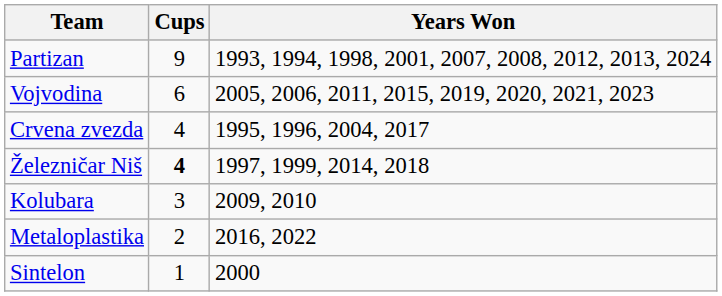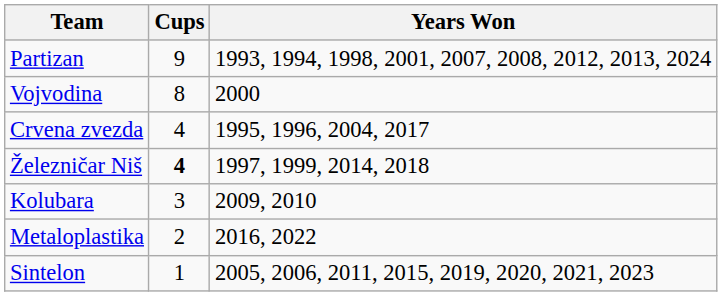Vojvodina | Cups: 6 -> 8
Vojvodina | Years Won: 2005, 2006, 2011, 2015, 2019, 2020, 2021, 2023 -> 2000
Sintelon | Years Won: 2000 -> 2005, 2006, 2011, 2015, 2019, 2020, 2021, 2023
